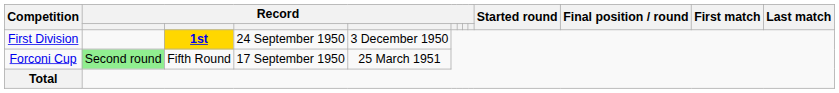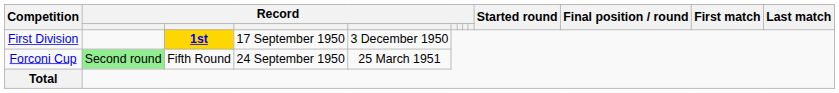First Division | column 4: 24 September 1950 -> 17 September 1950
Forconi Cup | column 4: 17 September 1950 -> 24 September 1950
